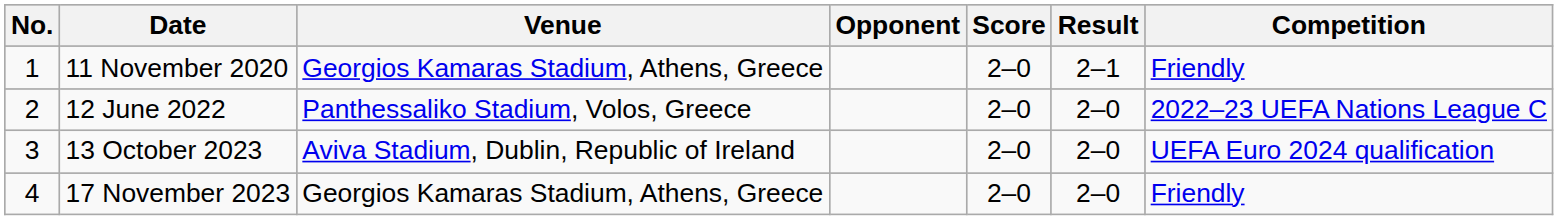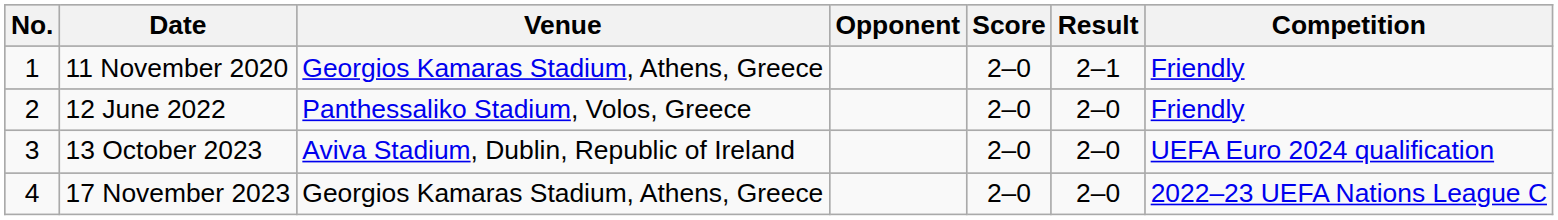12 June 2022 | Competition: 2022–23 UEFA Nations League C -> Friendly
17 November 2023 | Competition: Friendly -> 2022–23 UEFA Nations League C
